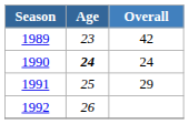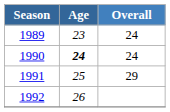1989 | Overall: 42 -> 24
